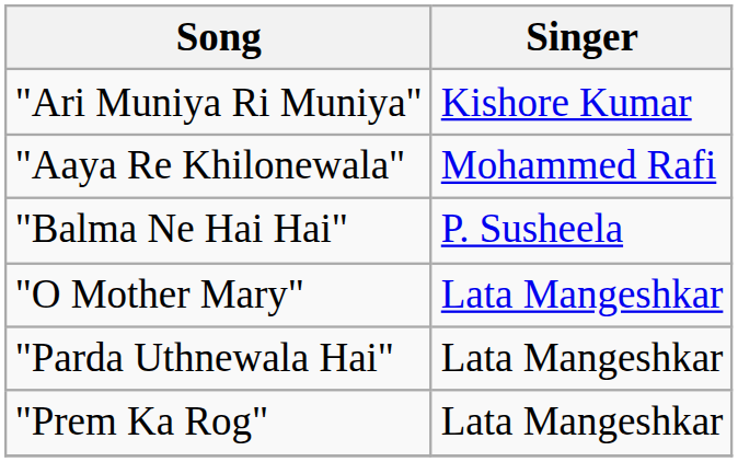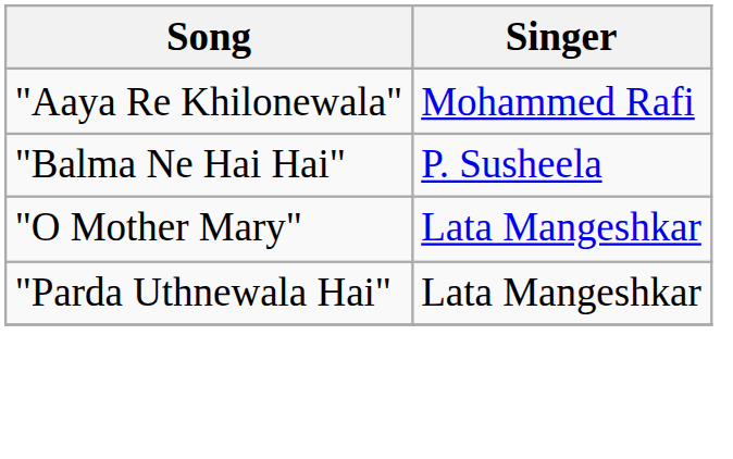- row: "Ari Muniya Ri Muniya" | Kishore Kumar
- row: "Prem Ka Rog" | Lata Mangeshkar
